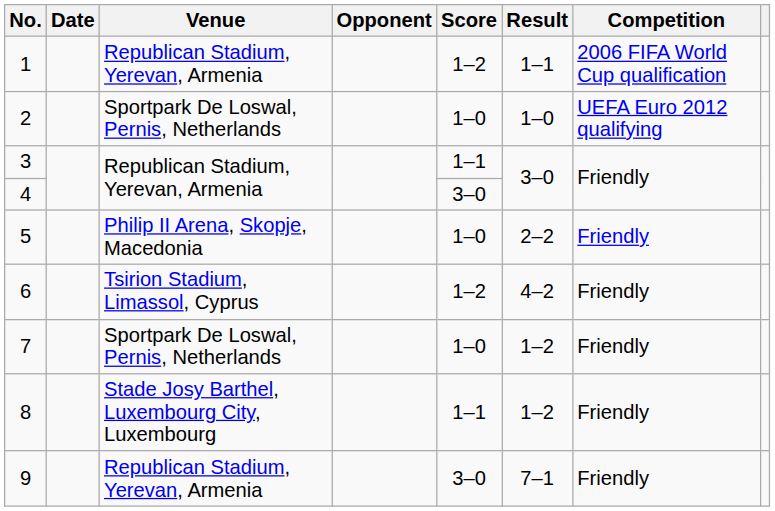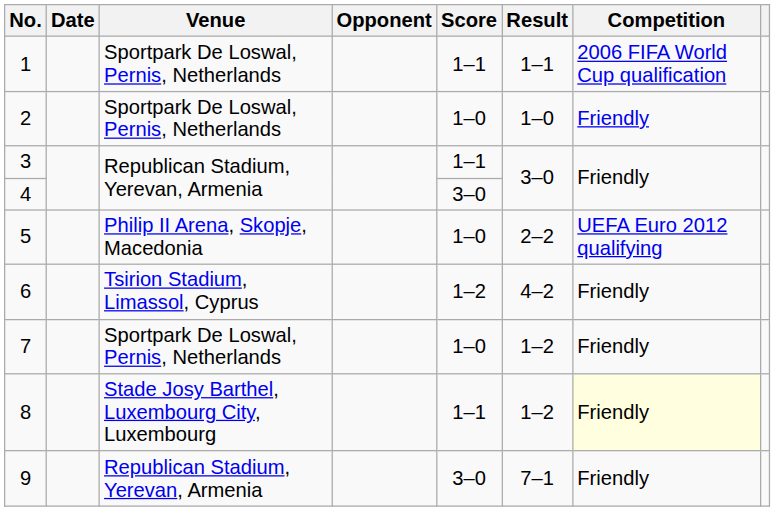1 | Venue: Republican Stadium, Yerevan, Armenia -> Sportpark De Loswal, Pernis, Netherlands
1 | Score: 1–2 -> 1–1
2 | Competition: UEFA Euro 2012 qualifying -> Friendly
5 | Competition: Friendly -> UEFA Euro 2012 qualifying
8 | Competition: no background -> lightyellow background
